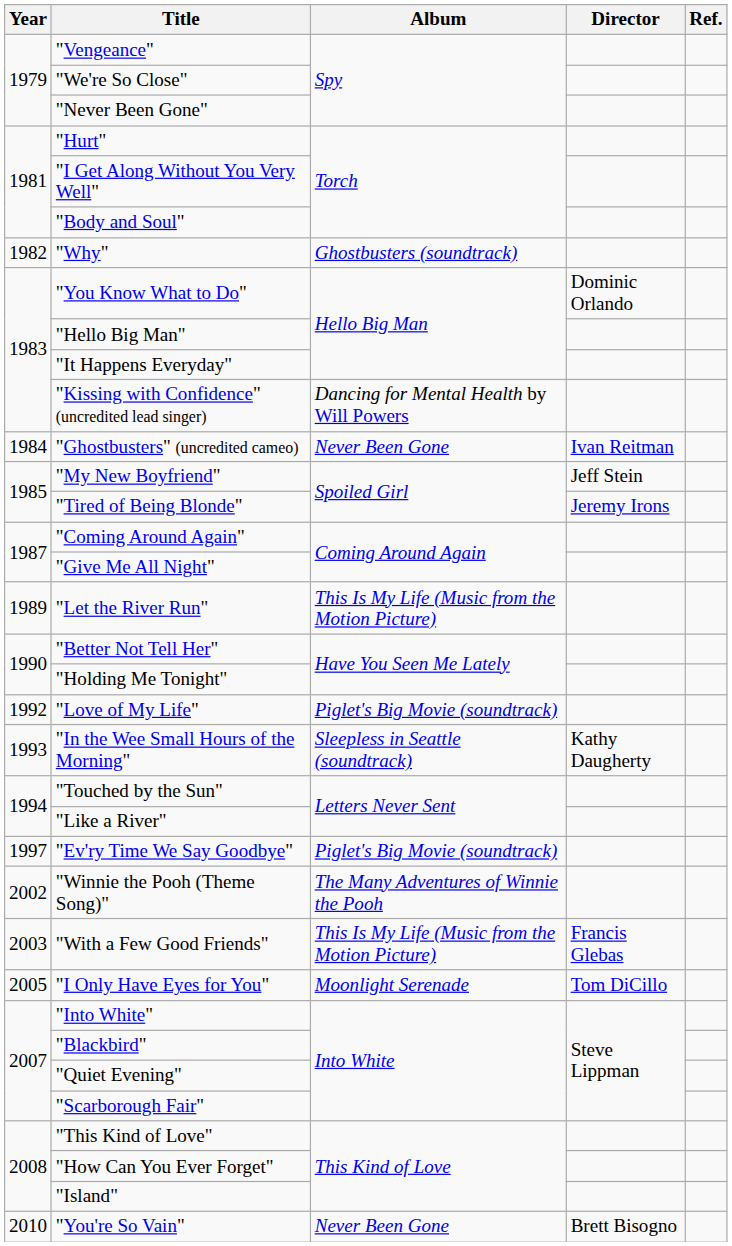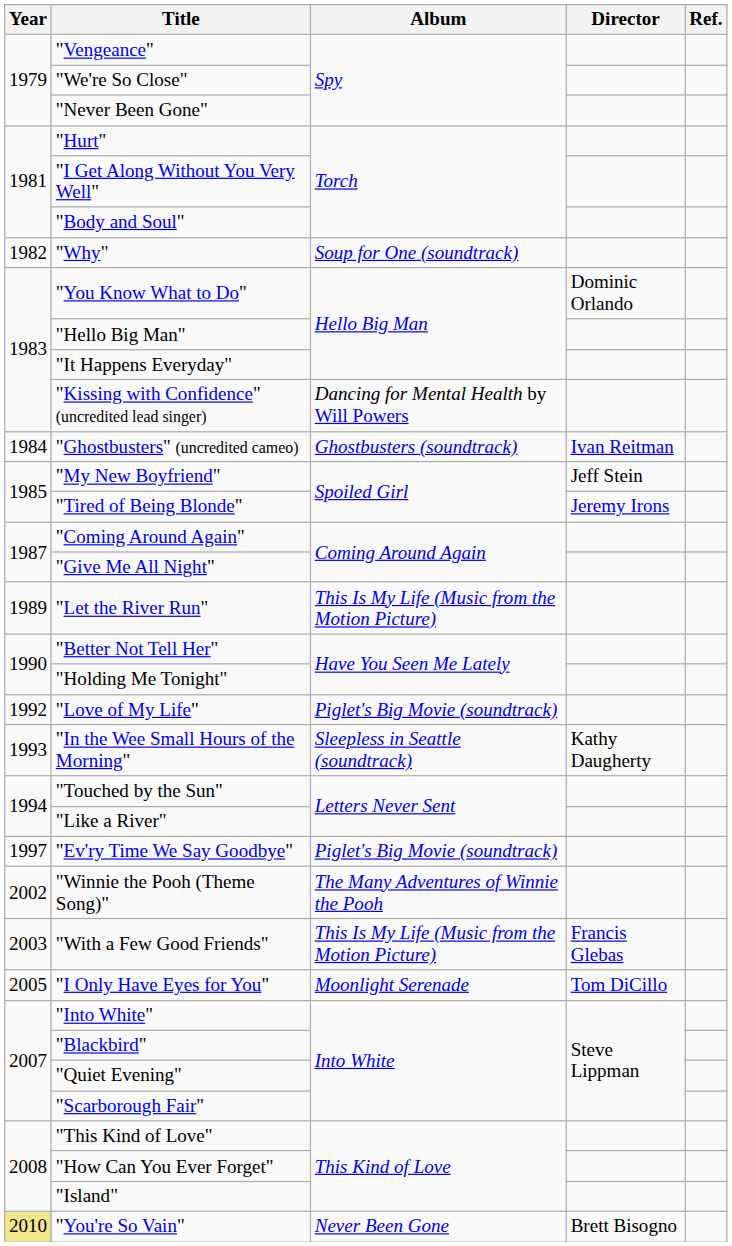"Why" | Album: Ghostbusters (soundtrack) -> Soup for One (soundtrack)
"Ghostbusters" (uncredited cameo) | Album: Never Been Gone -> Ghostbusters (soundtrack)
"You're So Vain" | Year: no background -> khaki background
